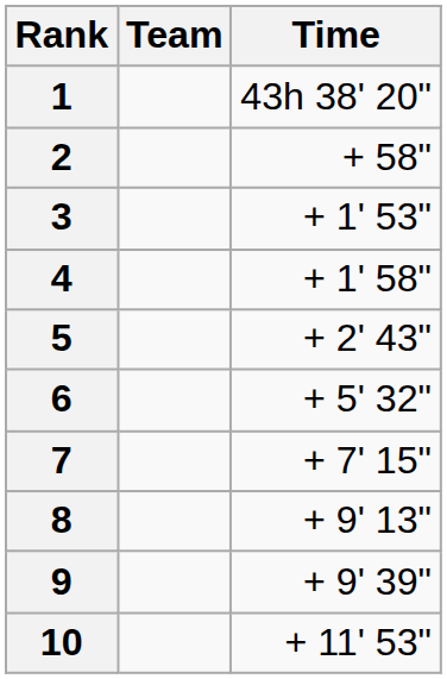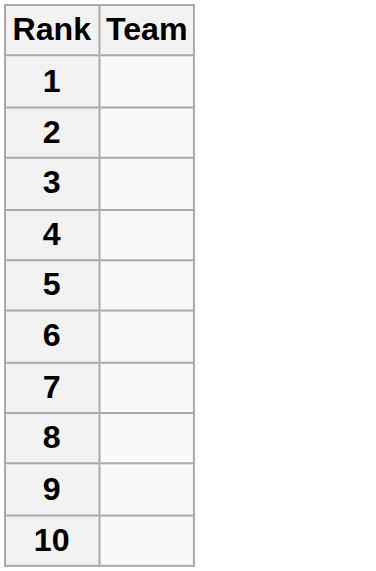- column: Time | 43h 38' 20" | + 58" | + 1' 53" | + 1' 58" | + 2' 43" | + 5' 32" | + 7' 15" | + 9' 13" | + 9' 39" | + 11' 53"
